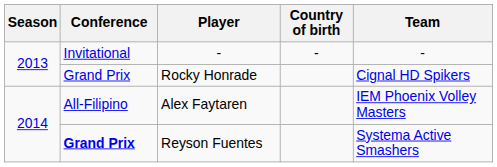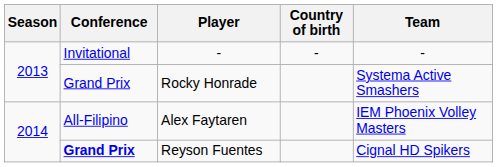Rocky Honrade | Team: Cignal HD Spikers -> Systema Active Smashers
Reyson Fuentes | Team: Systema Active Smashers -> Cignal HD Spikers
